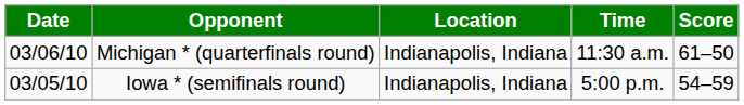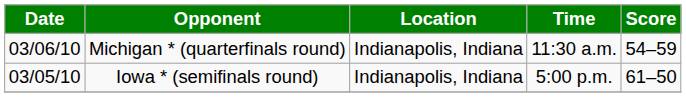Michigan * (quarterfinals round) | Score: 61–50 -> 54–59
Iowa * (semifinals round) | Score: 54–59 -> 61–50
